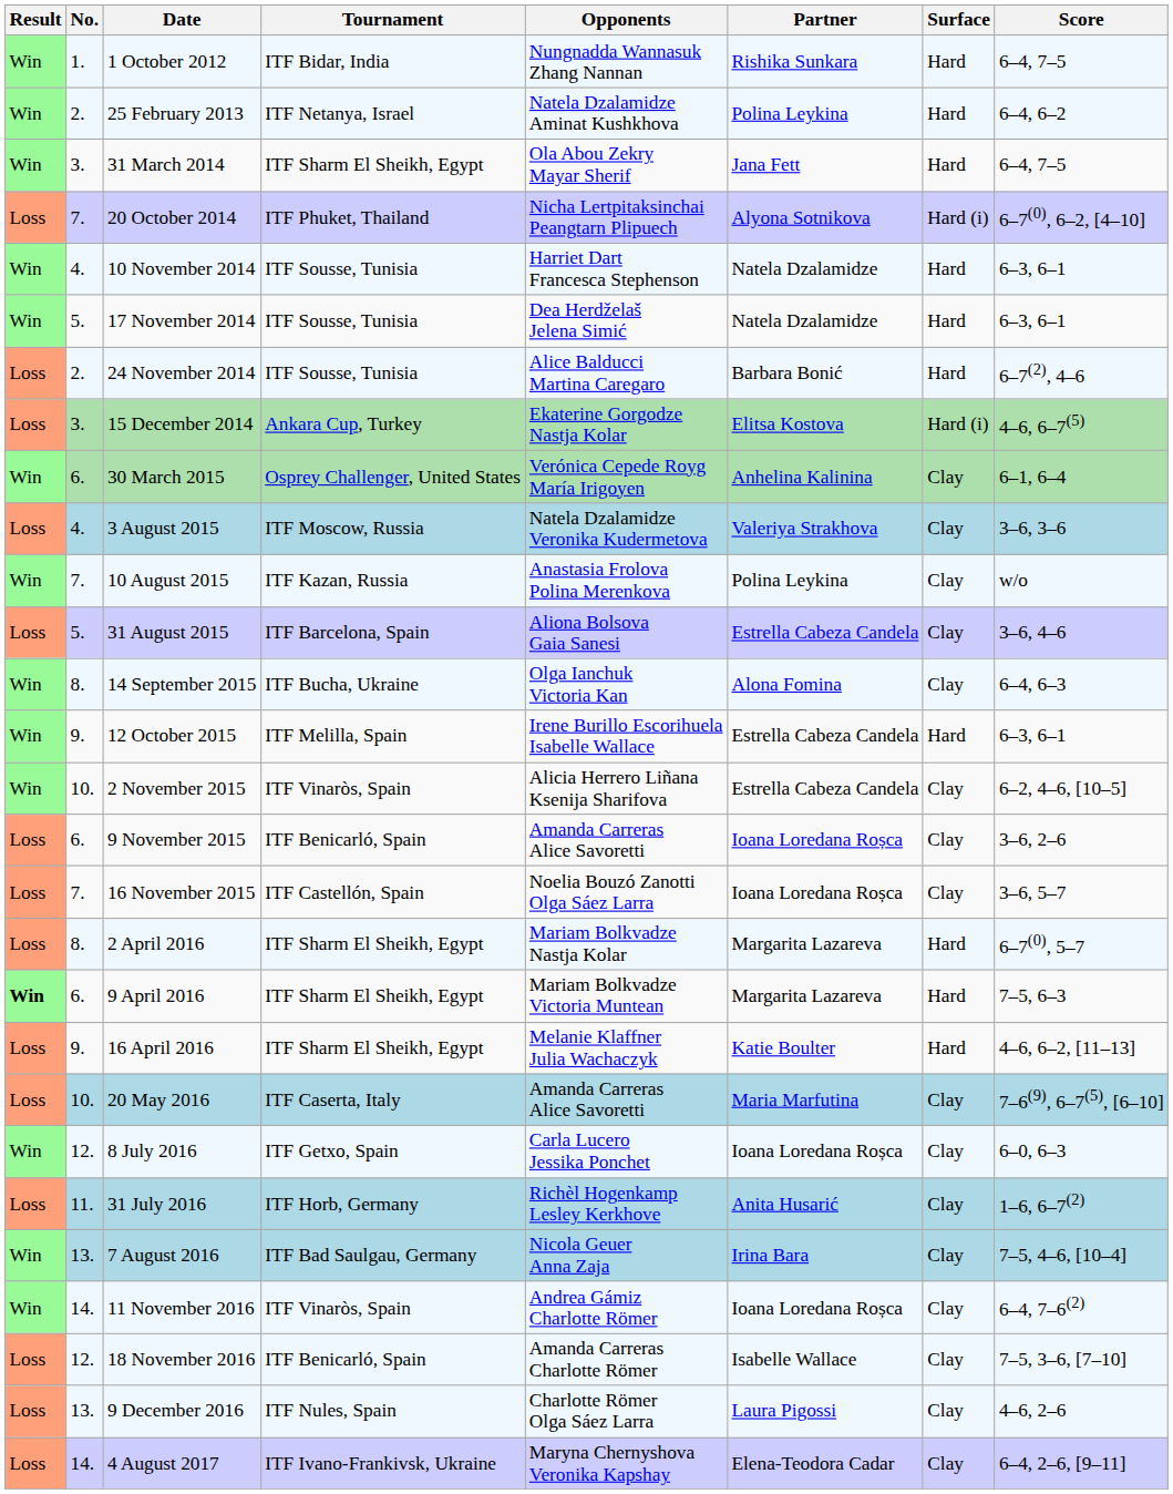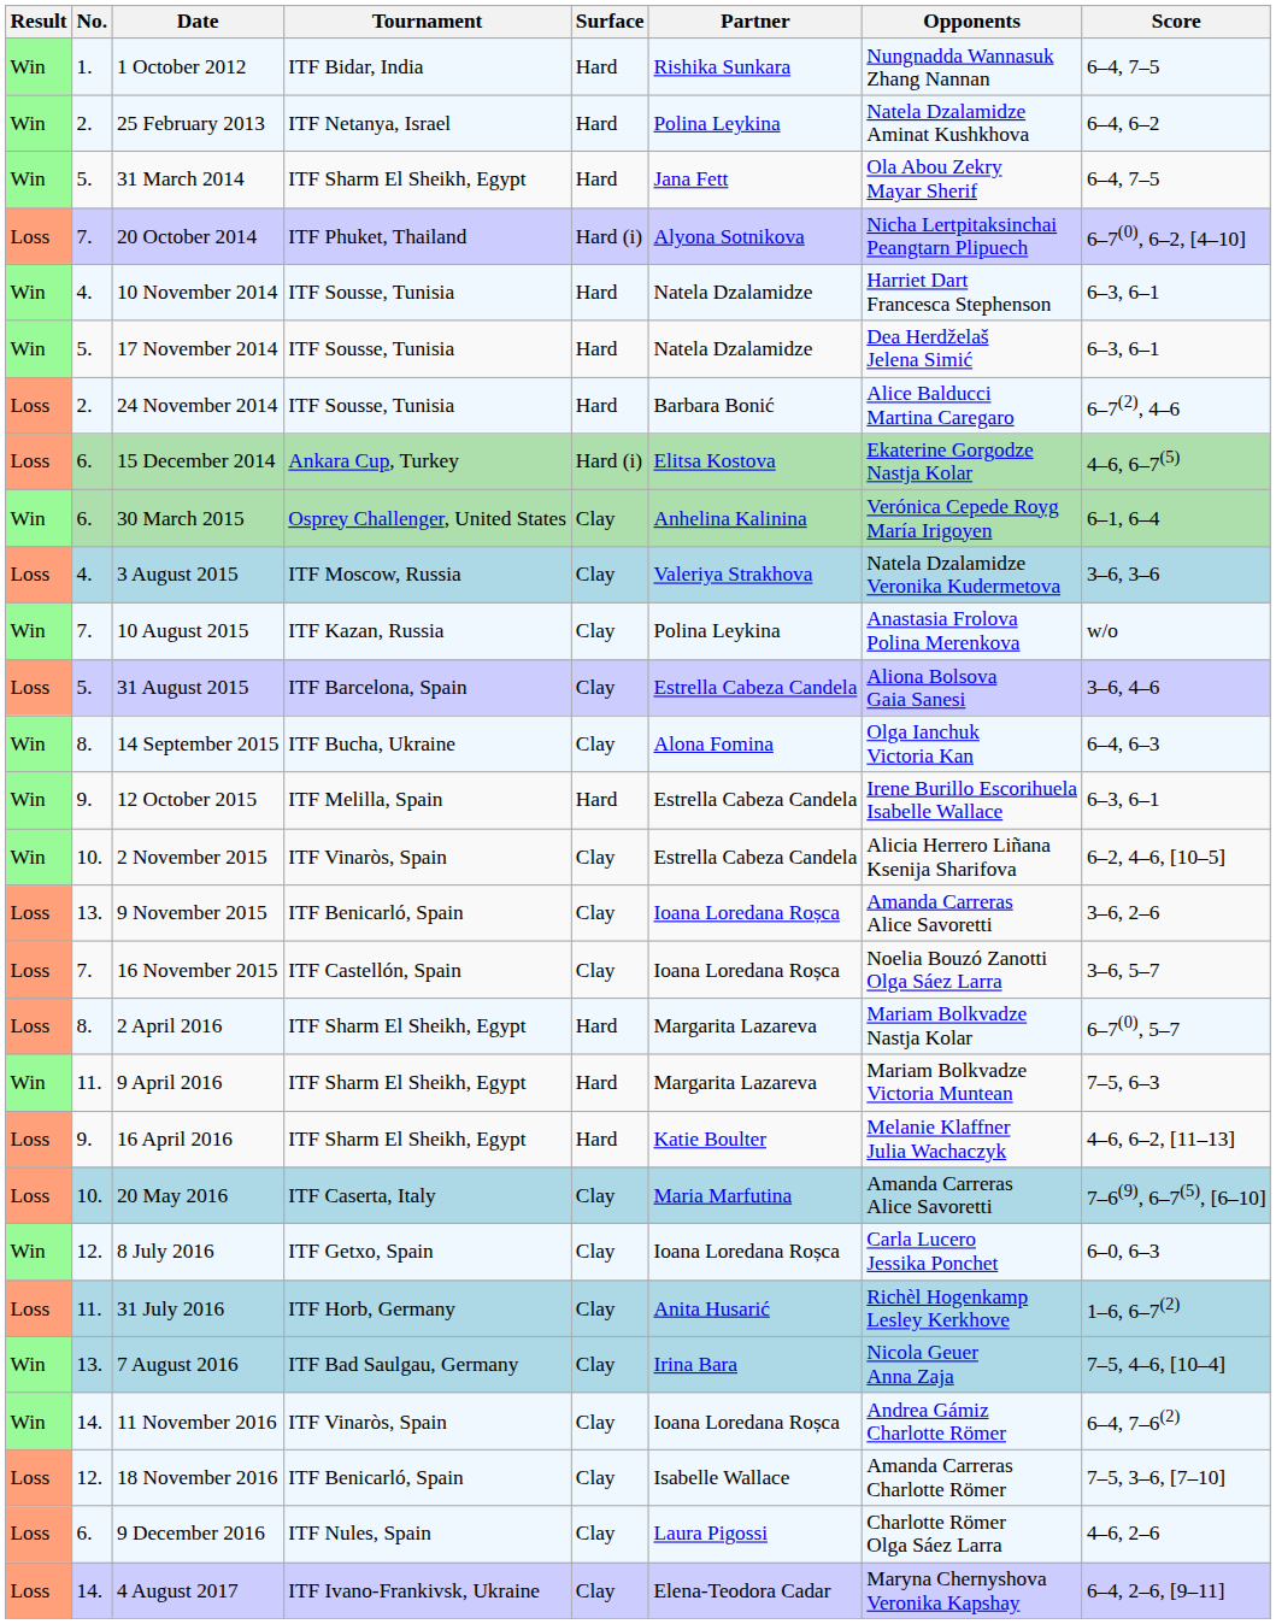columns swapped: Surface <-> Opponents
31 March 2014 | No.: 3. -> 5.
15 December 2014 | No.: 3. -> 6.
9 November 2015 | No.: 6. -> 13.
9 April 2016 | Result: bold -> normal
9 April 2016 | No.: 6. -> 11.
9 December 2016 | No.: 13. -> 6.
